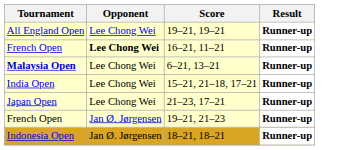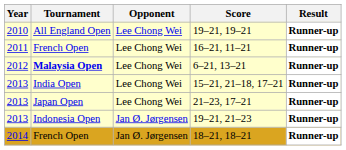+ column: Year | 2010 | 2011 | 2012 | 2013 | 2013 | 2013 | 2014
16–21, 11–21 | Opponent: bold -> normal
19–21, 21–23 | Tournament: French Open -> Indonesia Open
18–21, 18–21 | Tournament: Indonesia Open -> French Open
